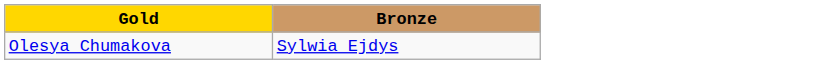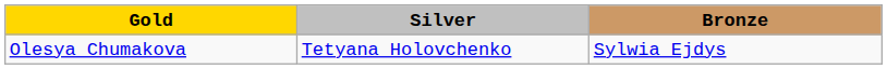+ column: Silver | Tetyana Holovchenko
